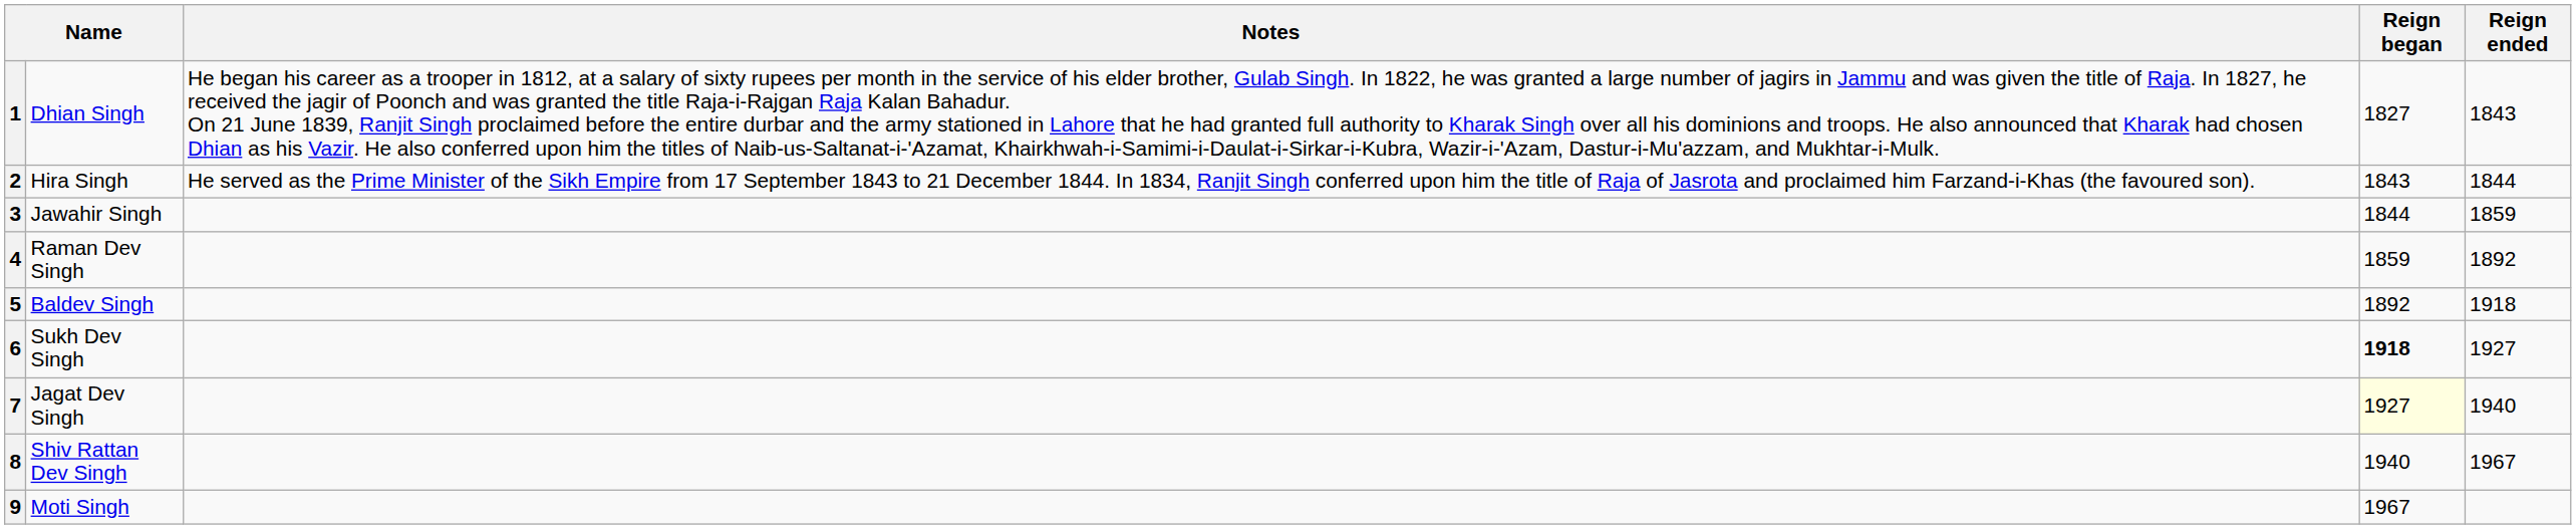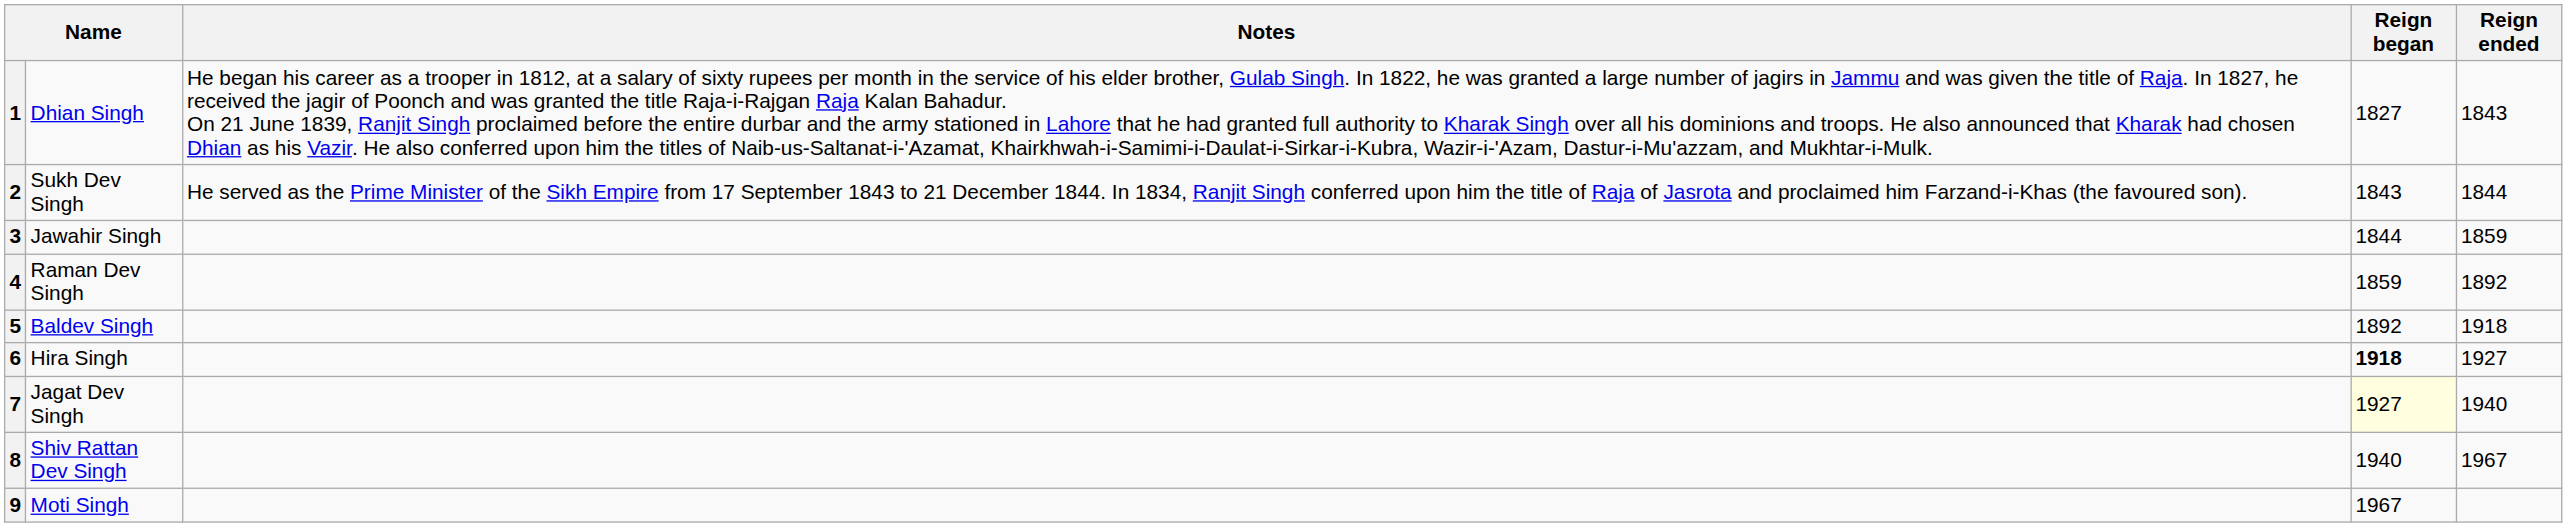2 | column 2: Hira Singh -> Sukh Dev Singh
6 | column 2: Sukh Dev Singh -> Hira Singh
